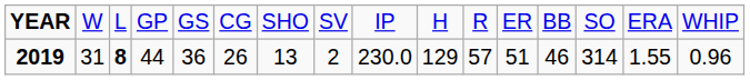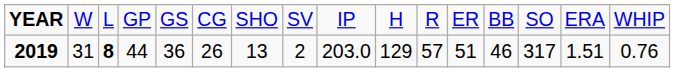2019 | column 9: 230.0 -> 203.0
2019 | column 14: 314 -> 317
2019 | column 15: 1.55 -> 1.51
2019 | column 16: 0.96 -> 0.76
